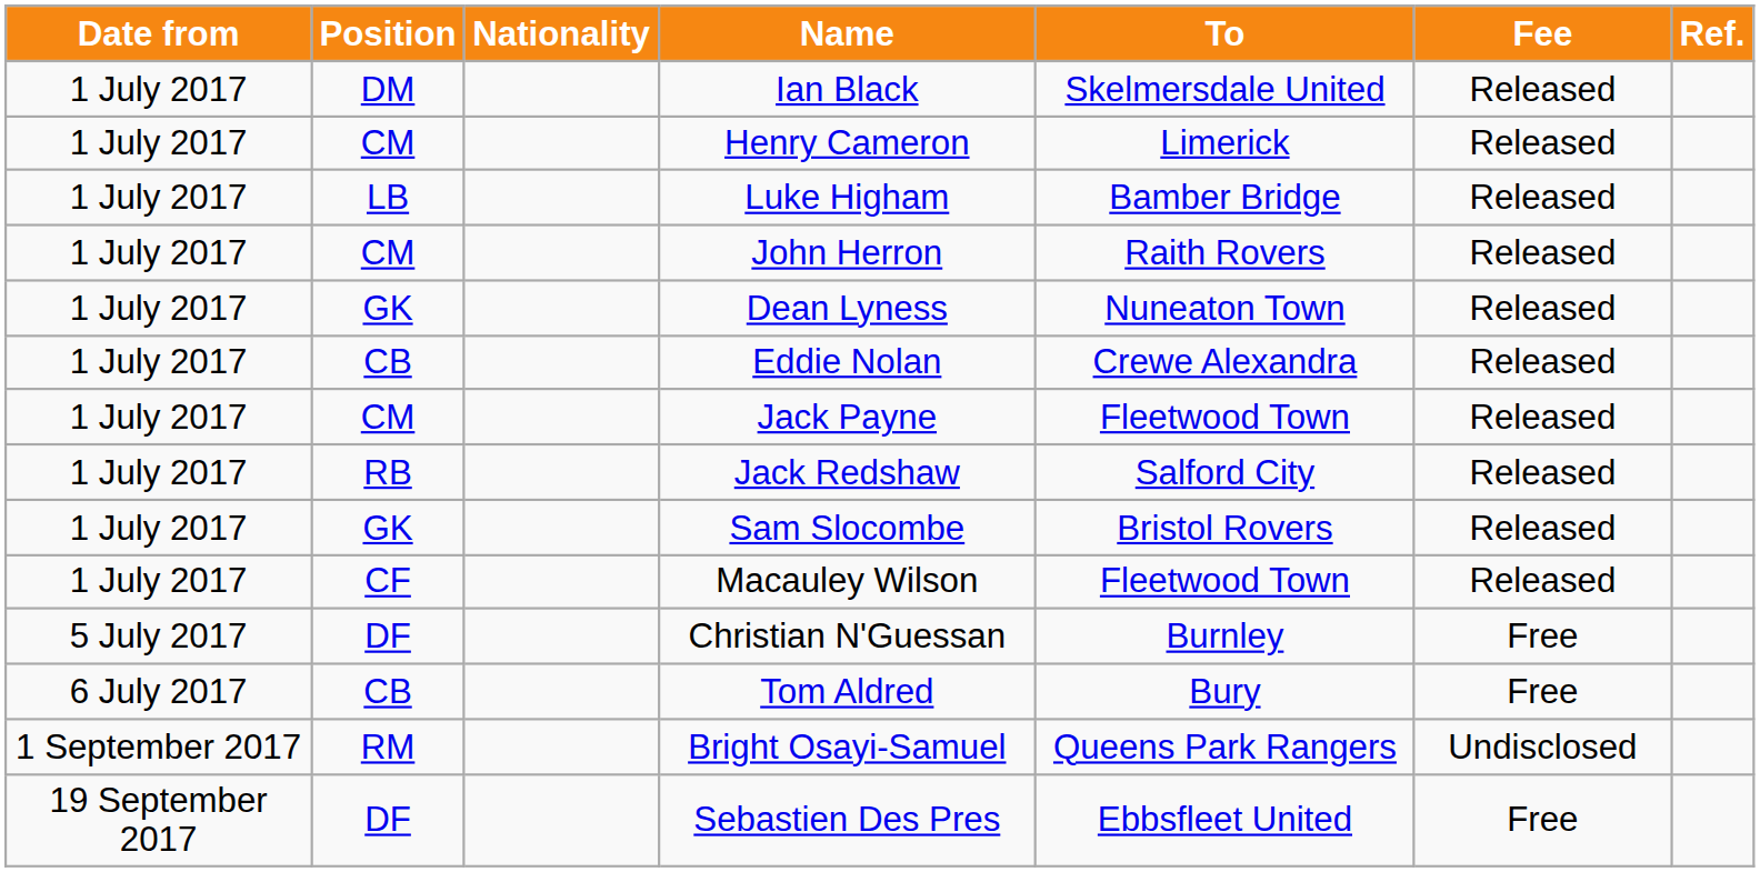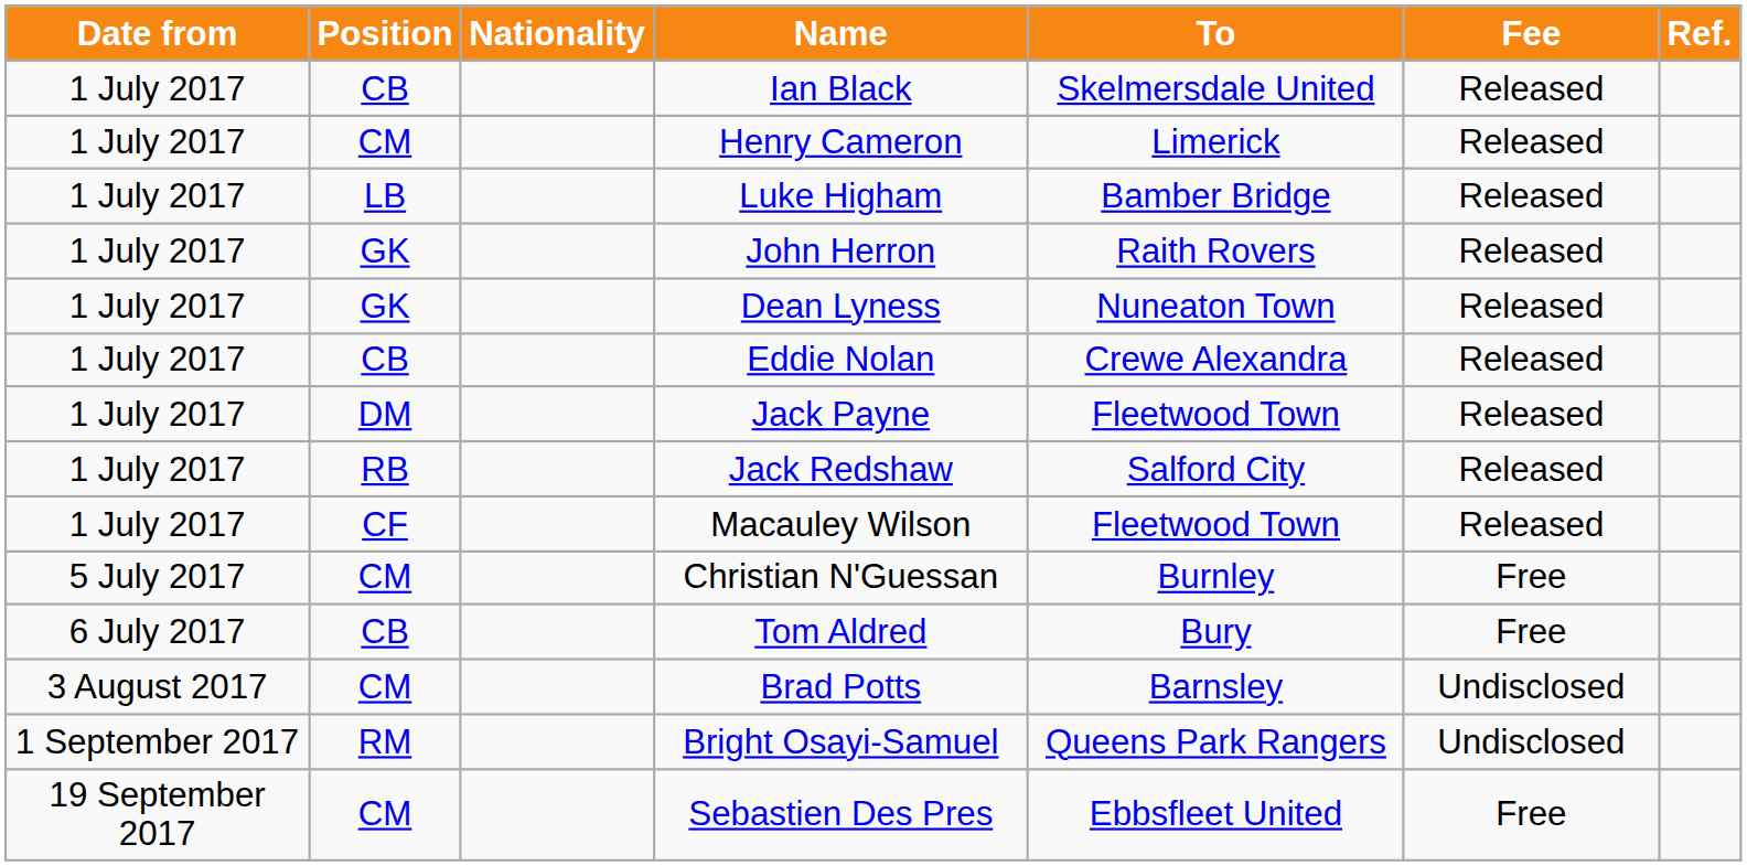Ian Black | Position: DM -> CB
John Herron | Position: CM -> GK
Jack Payne | Position: CM -> DM
- row: 1 July 2017 | GK | Sam Slocombe | Bristol Rovers | Released
Christian N'Guessan | Position: DF -> CM
+ row: 3 August 2017 | CM | Brad Potts | Barnsley | Undisclosed
Sebastien Des Pres | Position: DF -> CM
